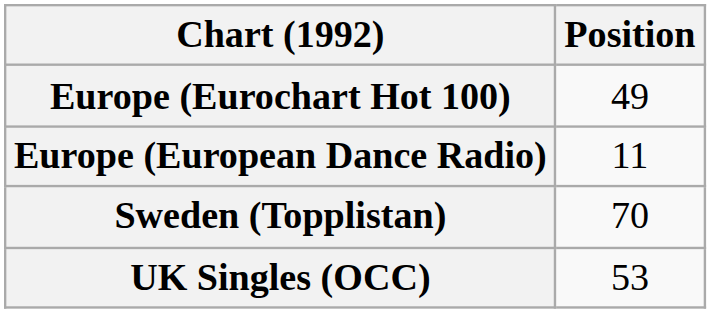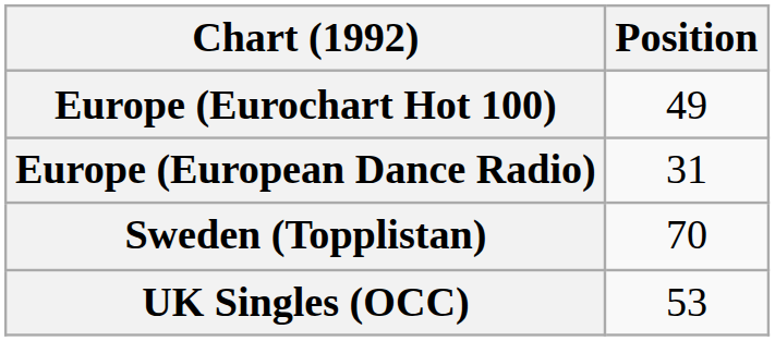Europe (European Dance Radio) | Position: 11 -> 31
